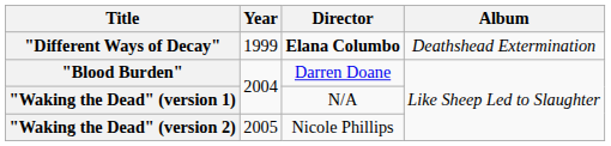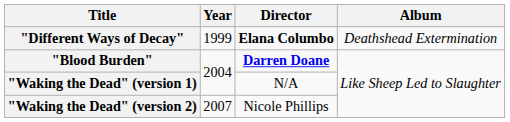"Blood Burden" | Director: normal -> bold
"Waking the Dead" (version 2) | Year: 2005 -> 2007
